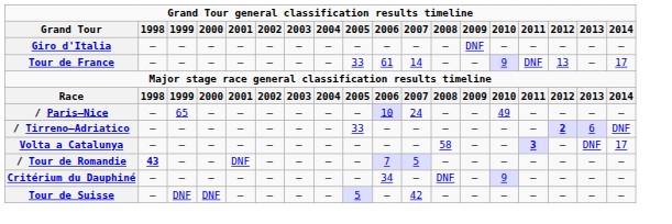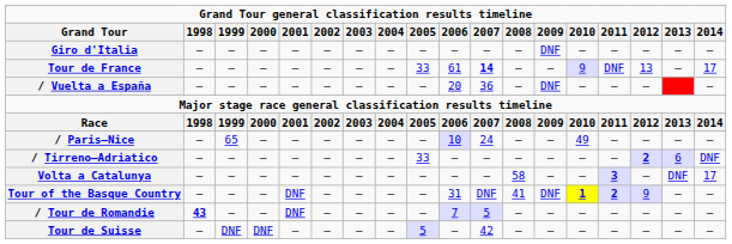Tour de France | 2007: normal -> bold
+ row: / Vuelta a España | — | — | — | — | — | — | — | — | 20 | 36 | — | DNF | — | — | — | —
+ row: Tour of the Basque Country | — | — | — | DNF | — | — | — | — | 31 | DNF | 41 | DNF | 1 | 2 | 9 | — | —
- row: Critérium du Dauphiné | — | — | — | — | — | — | — | — | 34 | — | DNF | — | 9 | — | — | — | —
